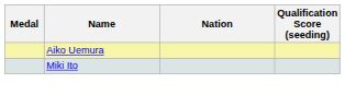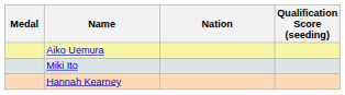+ row: Hannah Kearney
